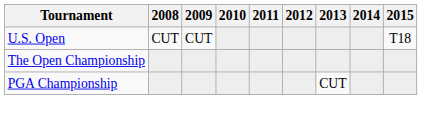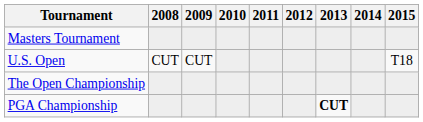+ row: Masters Tournament
PGA Championship | 2013: normal -> bold
